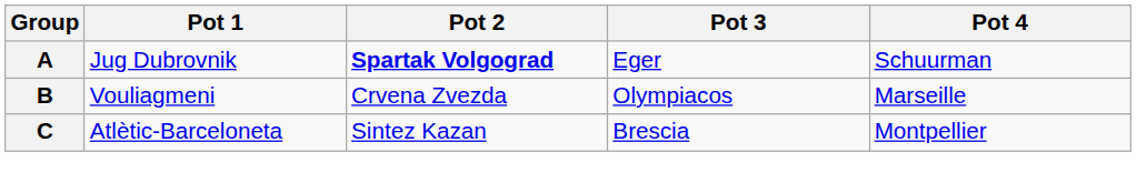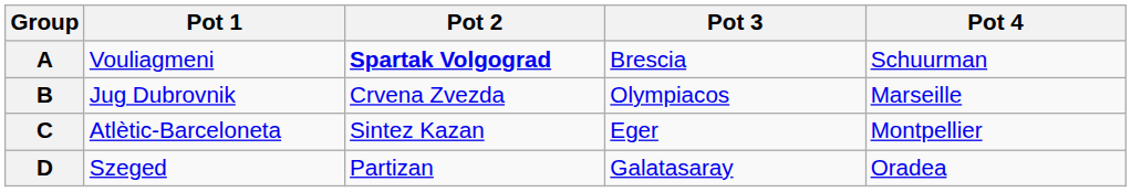A | Pot 1: Jug Dubrovnik -> Vouliagmeni
A | Pot 3: Eger -> Brescia
B | Pot 1: Vouliagmeni -> Jug Dubrovnik
C | Pot 3: Brescia -> Eger
+ row: D | Szeged | Partizan | Galatasaray | Oradea
